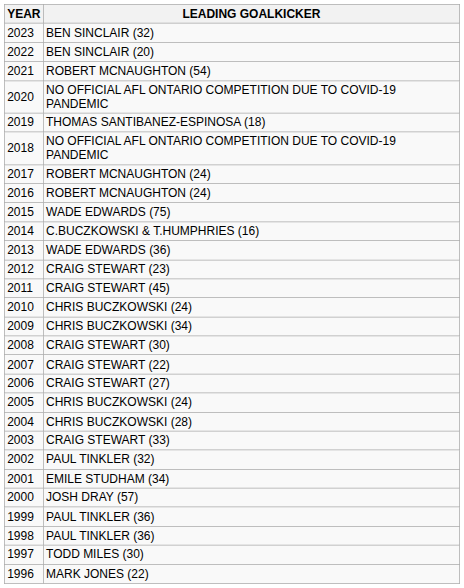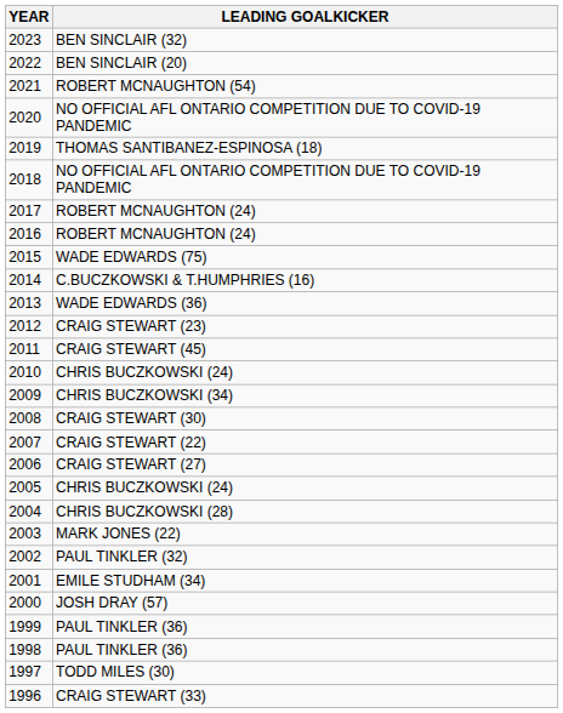2003 | LEADING GOALKICKER: CRAIG STEWART (33) -> MARK JONES (22)
1996 | LEADING GOALKICKER: MARK JONES (22) -> CRAIG STEWART (33)
